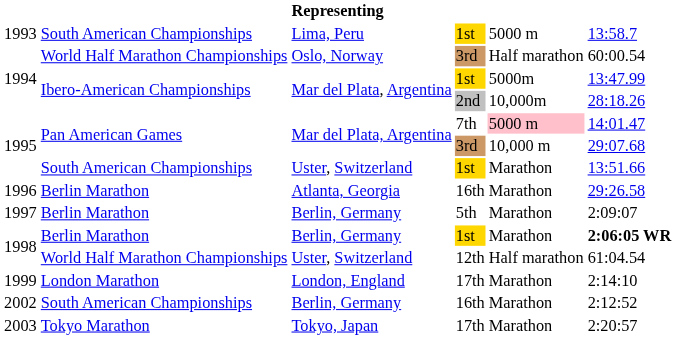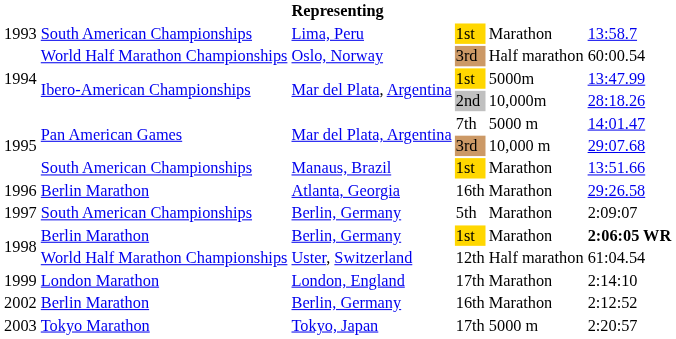1993 | column 5: 5000 m -> Marathon
1995 / 7th | column 5: pink background -> no background
1995 / 1st | column 3: Uster, Switzerland -> Manaus, Brazil
1997 | column 2: Berlin Marathon -> South American Championships
2002 | column 2: South American Championships -> Berlin Marathon
2003 | column 5: Marathon -> 5000 m
